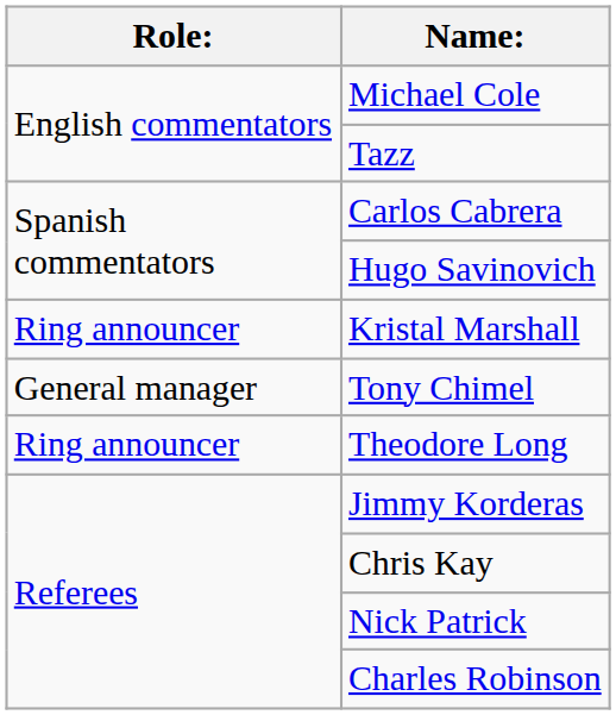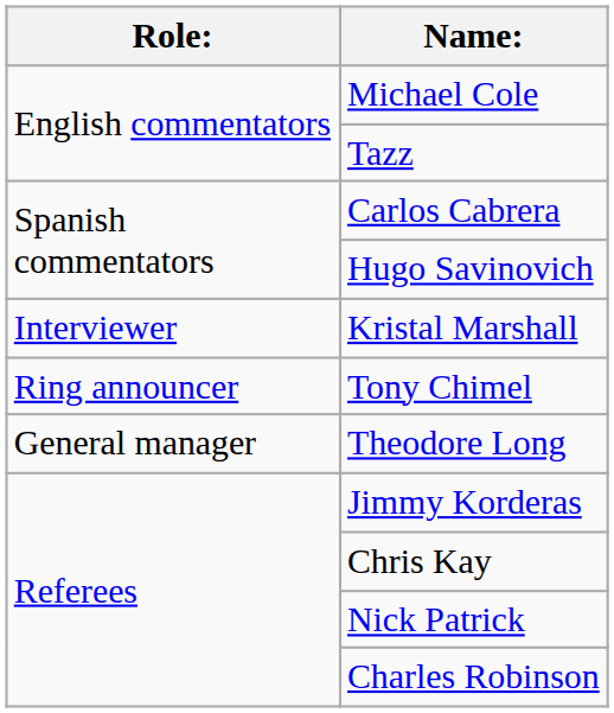Kristal Marshall | Role:: Ring announcer -> Interviewer
Tony Chimel | Role:: General manager -> Ring announcer
Theodore Long | Role:: Ring announcer -> General manager
